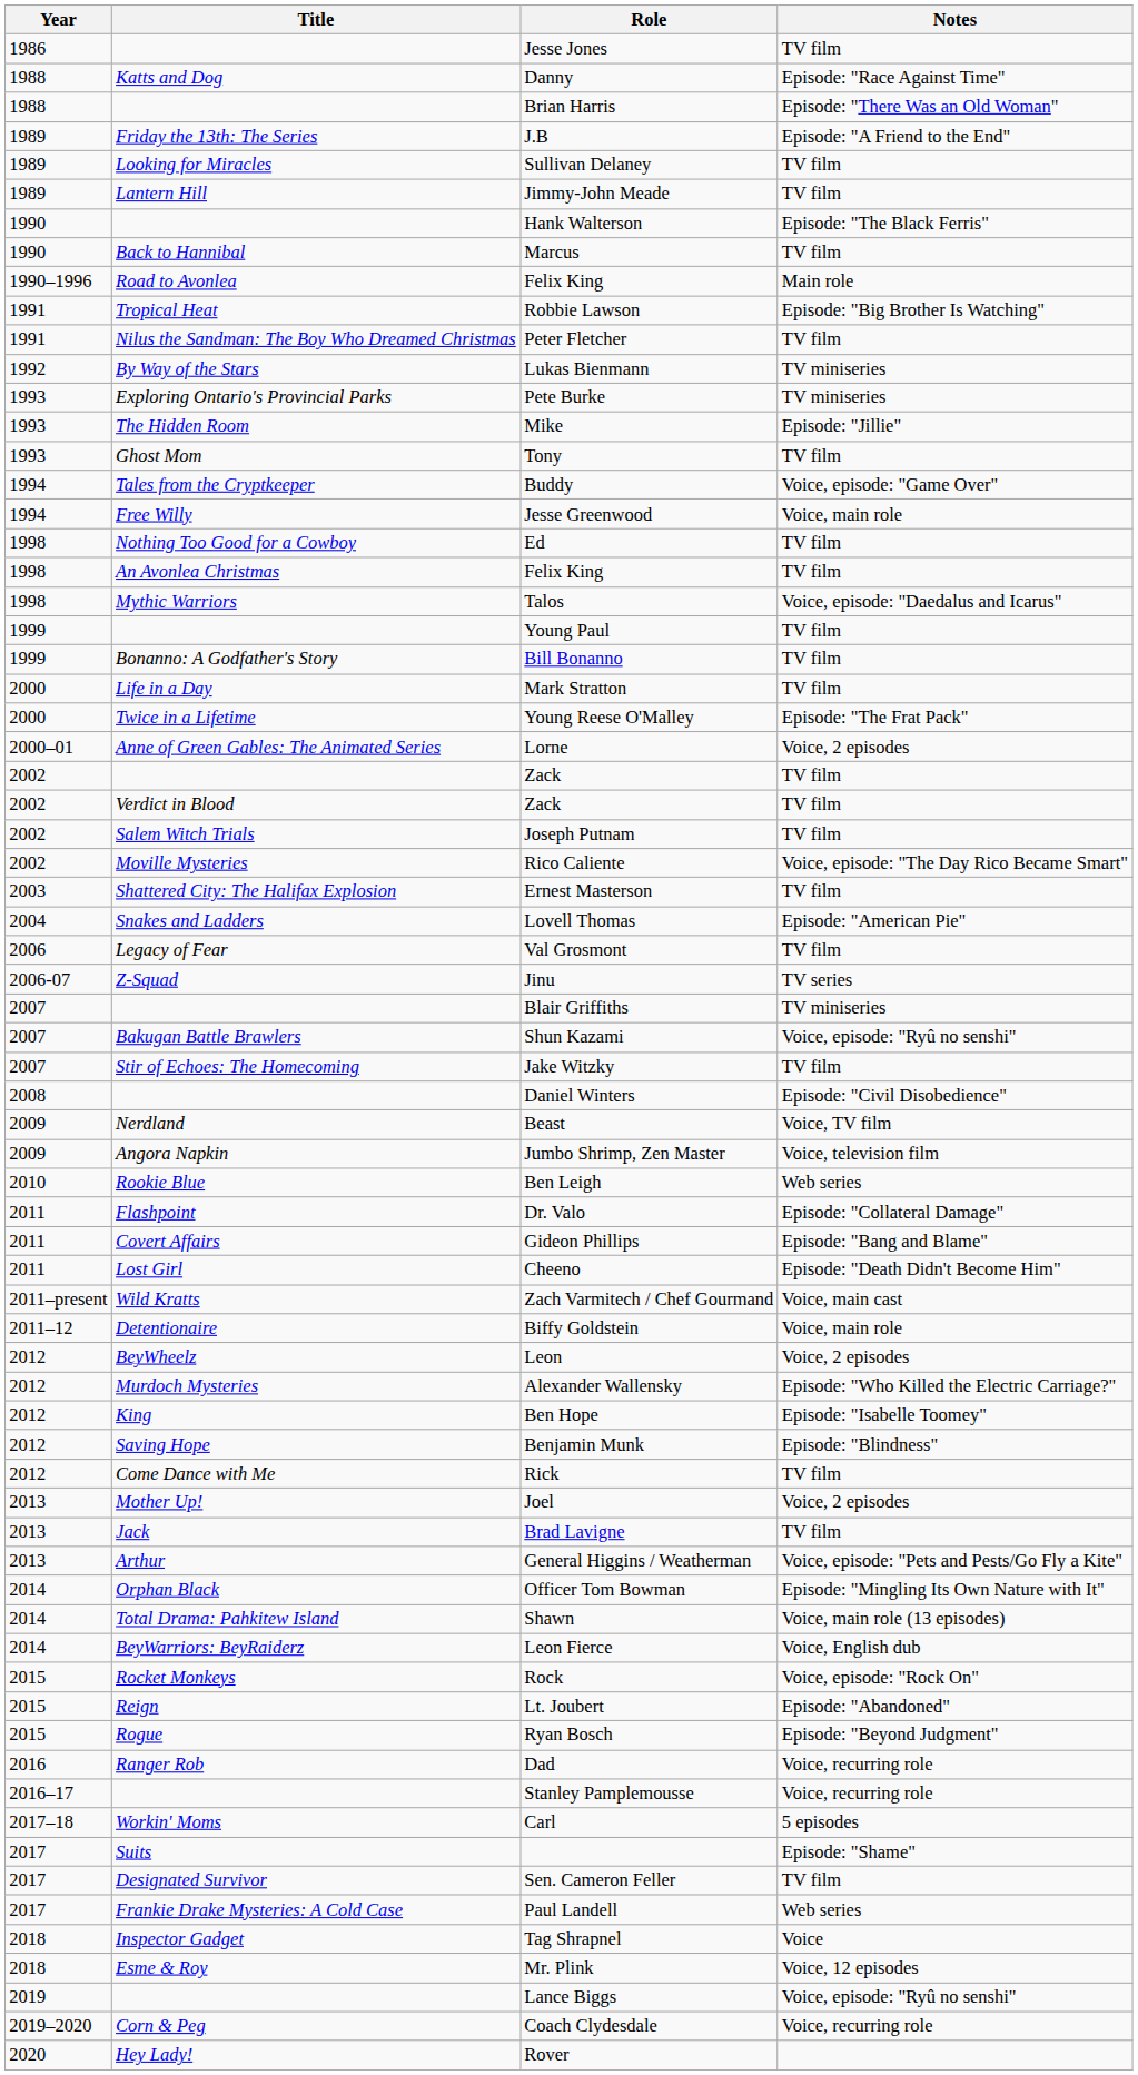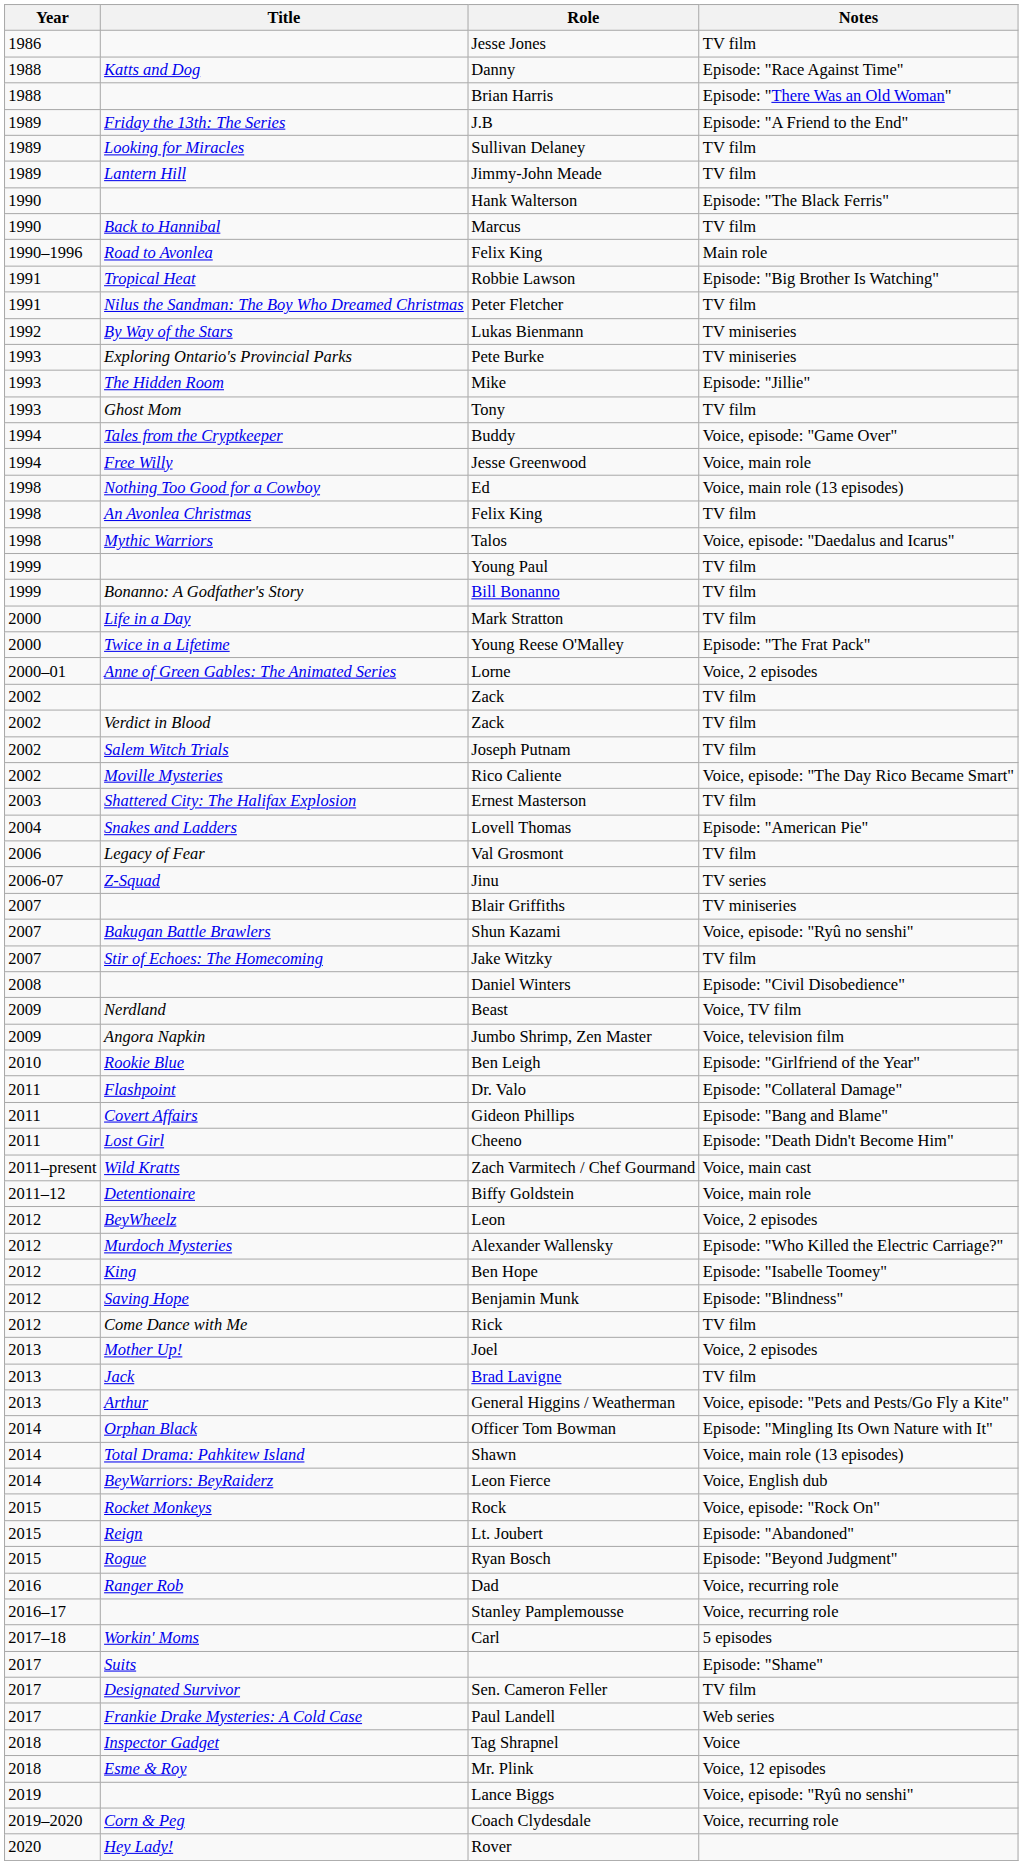Ed | Notes: TV film -> Voice, main role (13 episodes)
Ben Leigh | Notes: Web series -> Episode: "Girlfriend of the Year"
